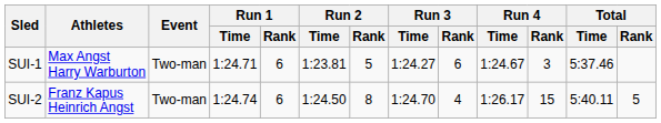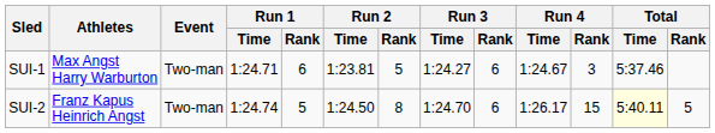SUI-2 | Run 1 / Rank: 6 -> 5
SUI-2 | Run 3 / Rank: 4 -> 6
SUI-2 | Total / Time: no background -> lightyellow background
